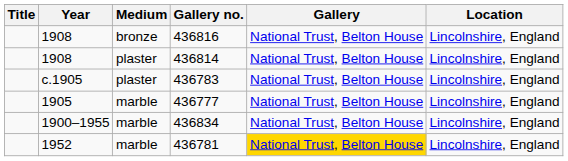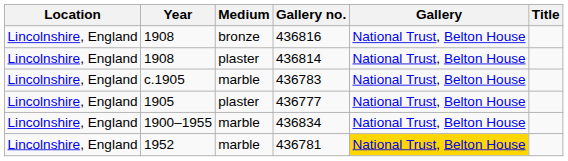columns swapped: Title <-> Location
436783 | Medium: plaster -> marble
436777 | Medium: marble -> plaster
